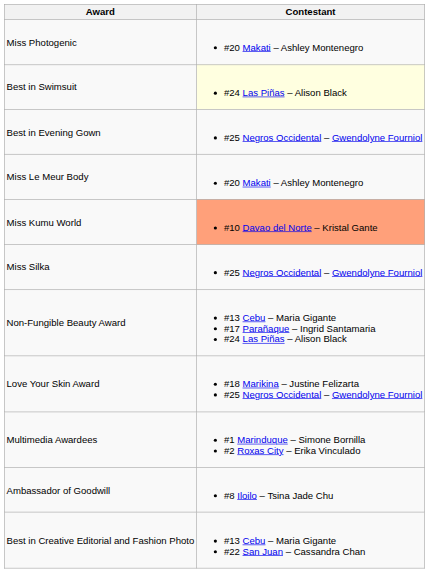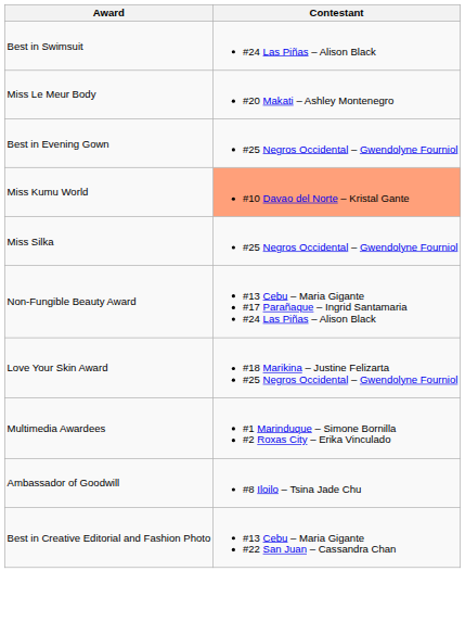- row: Miss Photogenic | #20 Makati – Ashley Montenegro
Best in Swimsuit | Contestant: lightyellow background -> no background
rows swapped: Best in Evening Gown <-> Miss Le Meur Body
